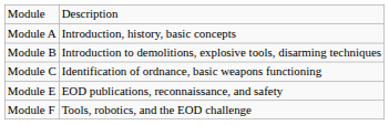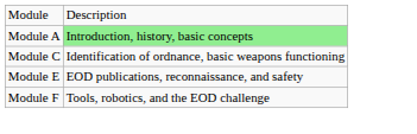Module A | column 2: no background -> lightgreen background
- row: Module B | Introduction to demolitions, explosive tools, disarming techniques
